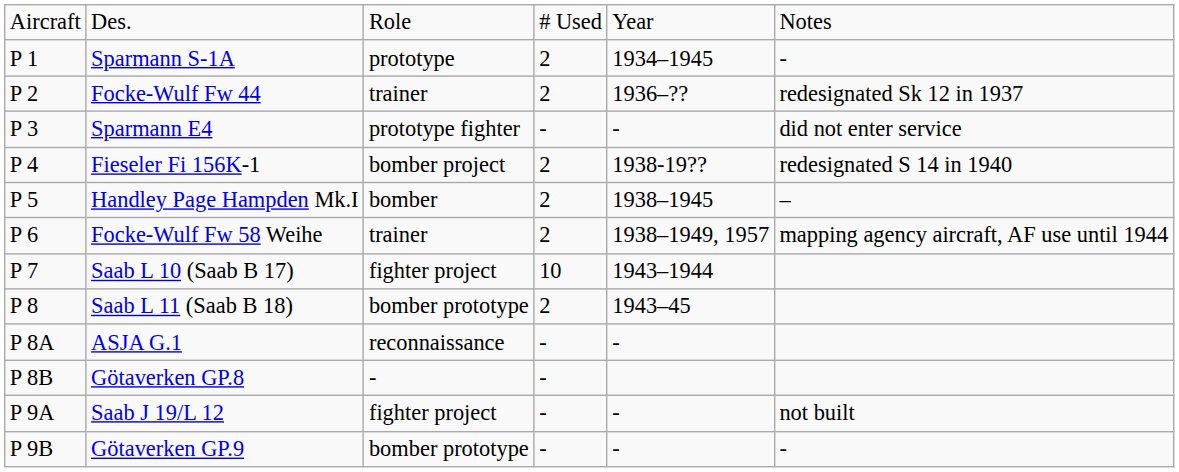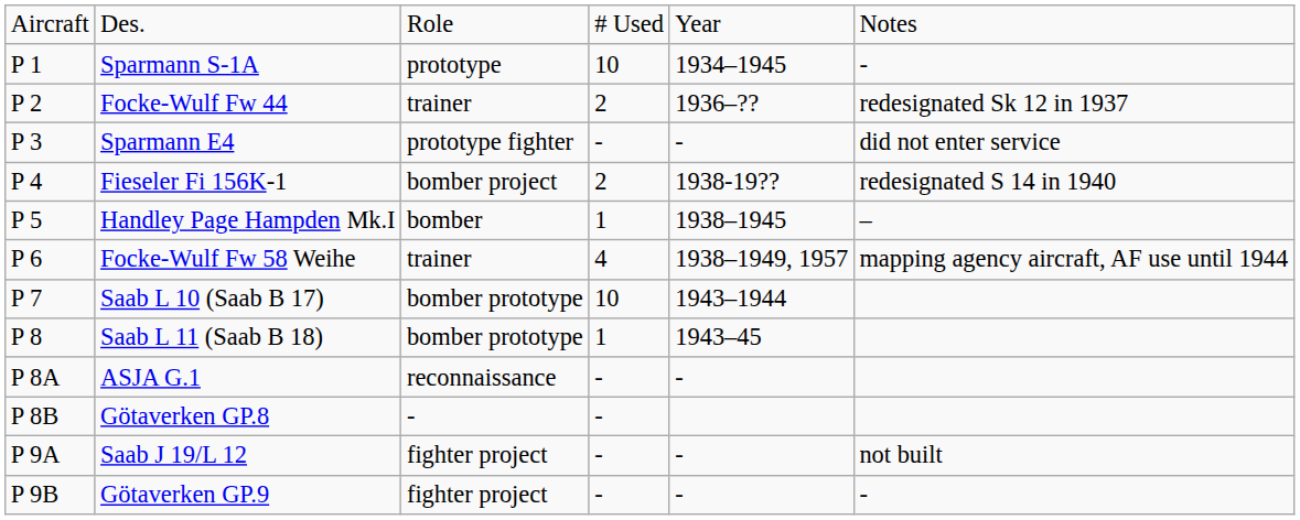Sparmann S-1A | column 4: 2 -> 10
Handley Page Hampden Mk.I | column 4: 2 -> 1
Focke-Wulf Fw 58 Weihe | column 4: 2 -> 4
Saab L 10 (Saab B 17) | column 3: fighter project -> bomber prototype
Saab L 11 (Saab B 18) | column 4: 2 -> 1
Götaverken GP.9 | column 3: bomber prototype -> fighter project
